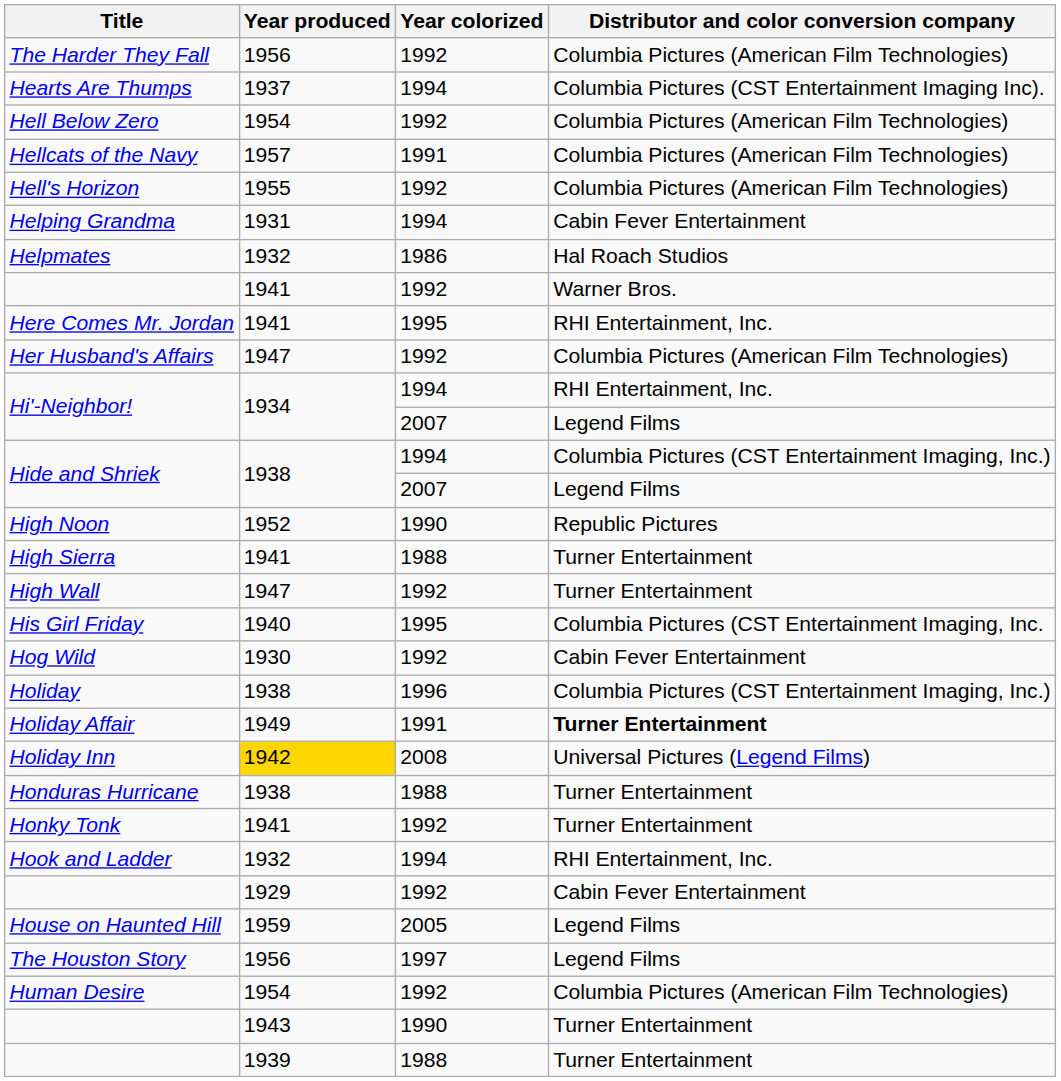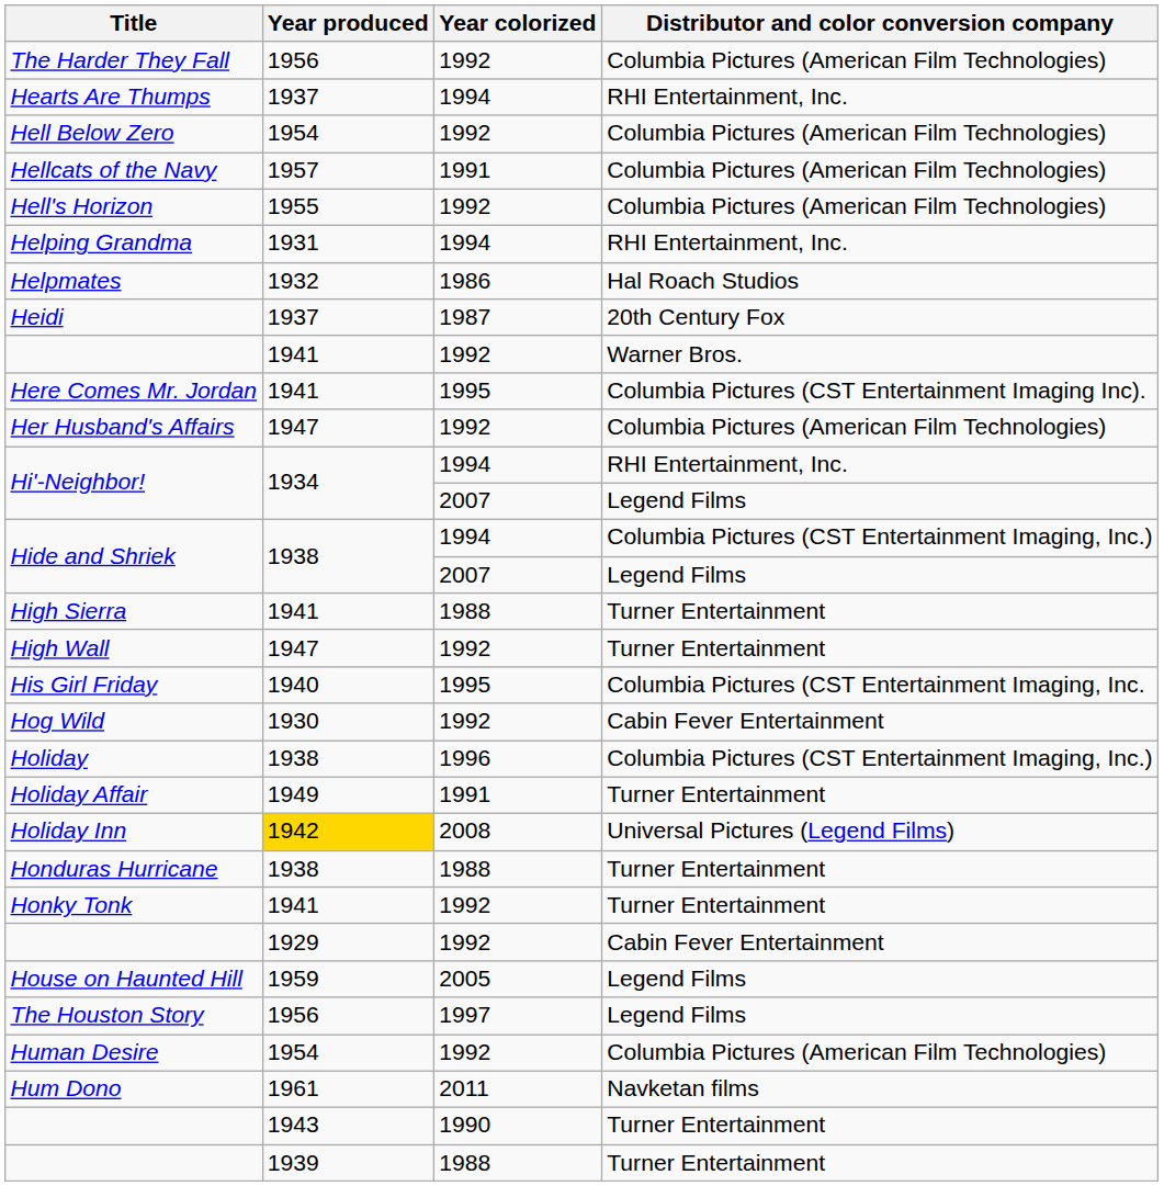Hearts Are Thumps | Distributor and color conversion company: Columbia Pictures (CST Entertainment Imaging Inc). -> RHI Entertainment, Inc.
Helping Grandma | Distributor and color conversion company: Cabin Fever Entertainment -> RHI Entertainment, Inc.
+ row: Heidi | 1937 | 1987 | 20th Century Fox
Here Comes Mr. Jordan | Distributor and color conversion company: RHI Entertainment, Inc. -> Columbia Pictures (CST Entertainment Imaging Inc).
- row: High Noon | 1952 | 1990 | Republic Pictures
Holiday Affair | Distributor and color conversion company: bold -> normal
- row: Hook and Ladder | 1932 | 1994 | RHI Entertainment, Inc.
+ row: Hum Dono | 1961 | 2011 | Navketan films
